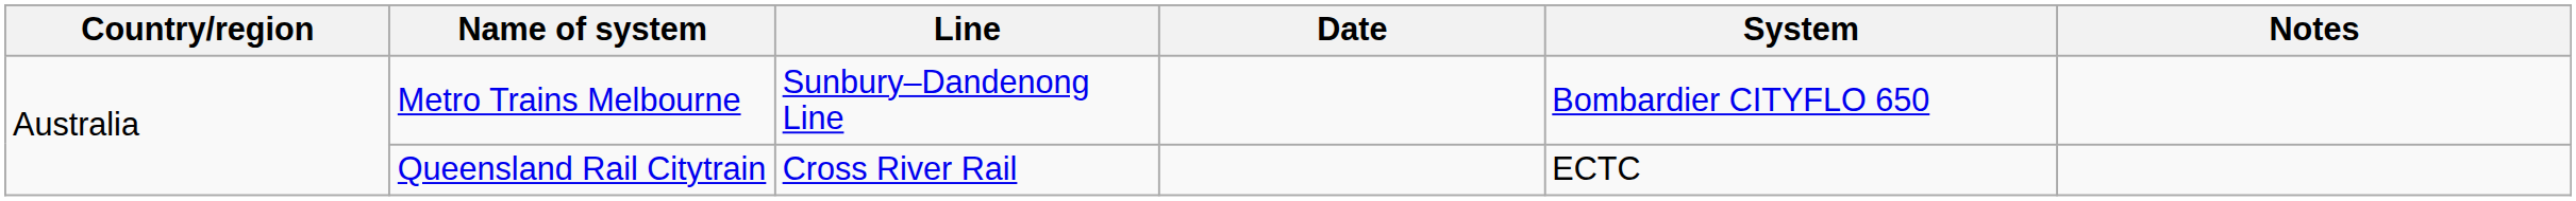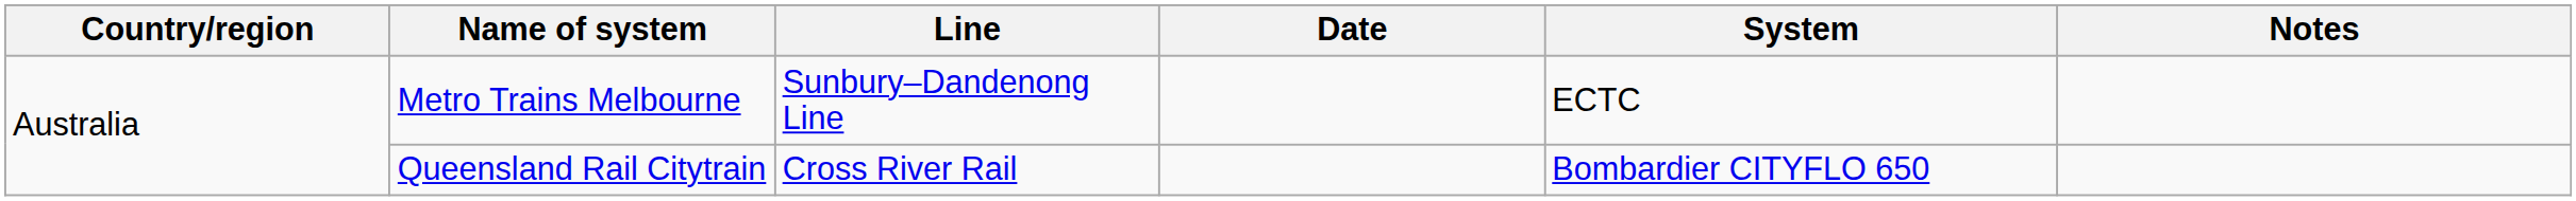Metro Trains Melbourne | System: Bombardier CITYFLO 650 -> ECTC
Queensland Rail Citytrain | System: ECTC -> Bombardier CITYFLO 650
